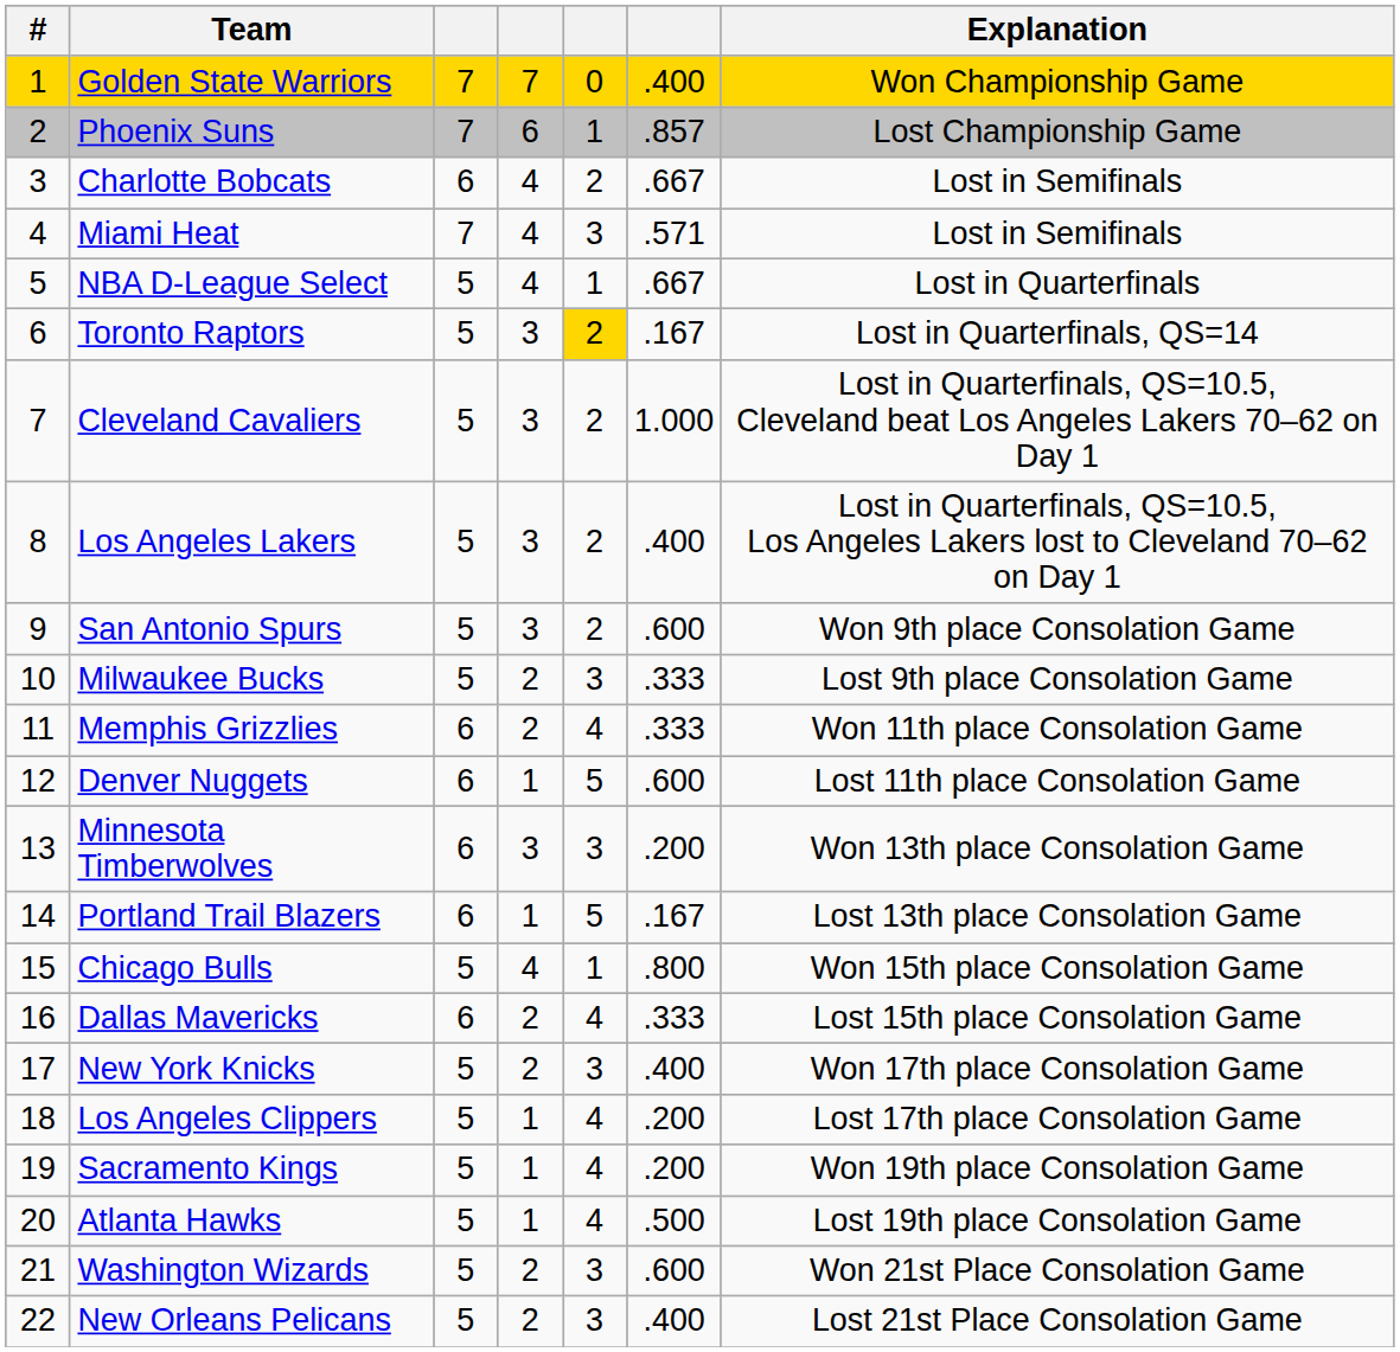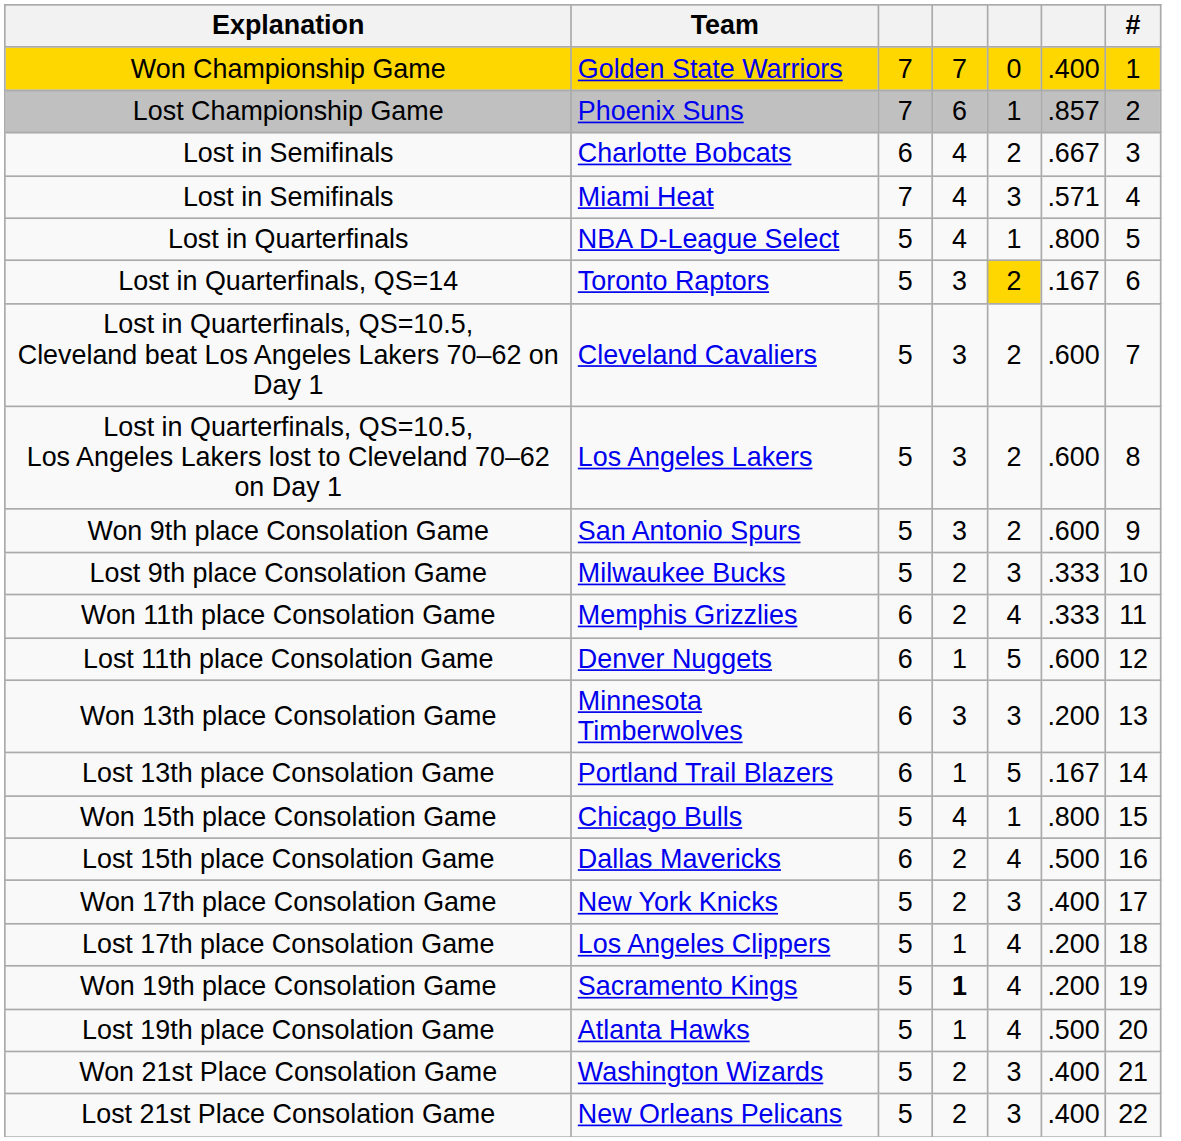columns swapped: # <-> Explanation
NBA D-League Select | column 6: .667 -> .800
Cleveland Cavaliers | column 6: 1.000 -> .600
Los Angeles Lakers | column 6: .400 -> .600
Dallas Mavericks | column 6: .333 -> .500
Sacramento Kings | column 4: normal -> bold
Washington Wizards | column 6: .600 -> .400
